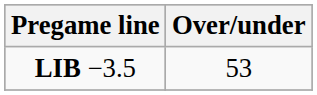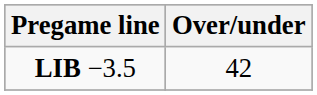LIB −3.5 | Over/under: 53 -> 42
